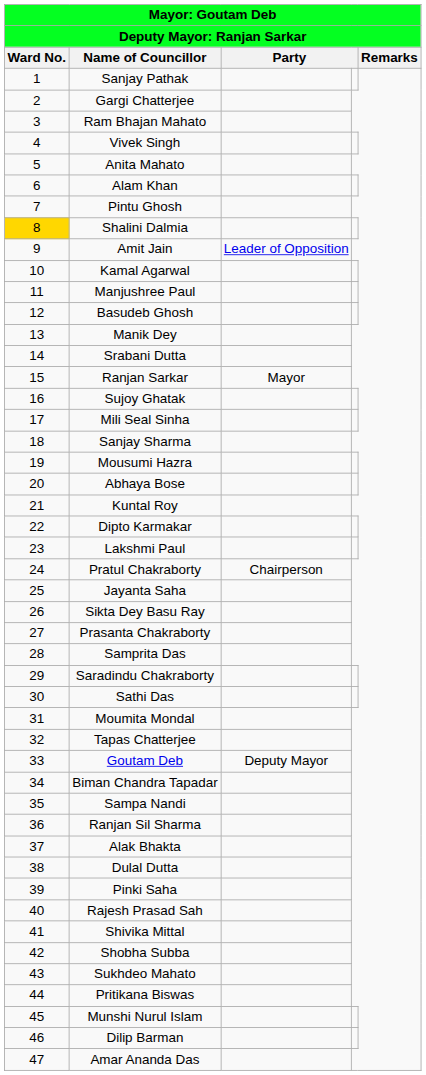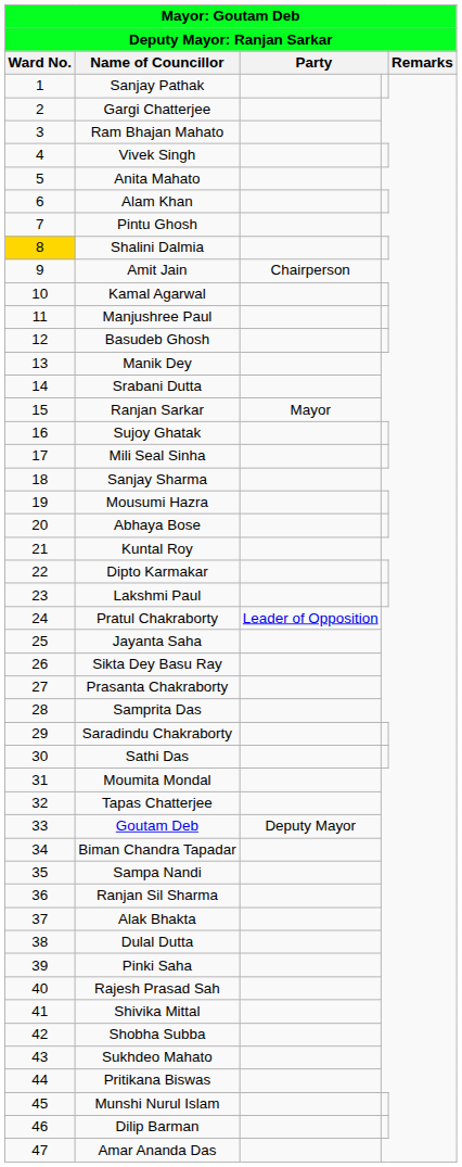Amit Jain | column 3: Leader of Opposition -> Chairperson
Pratul Chakraborty | column 3: Chairperson -> Leader of Opposition
